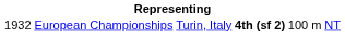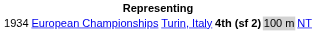European Championships | column 1: 1932 -> 1934
European Championships | column 5: no background -> lightgrey background
